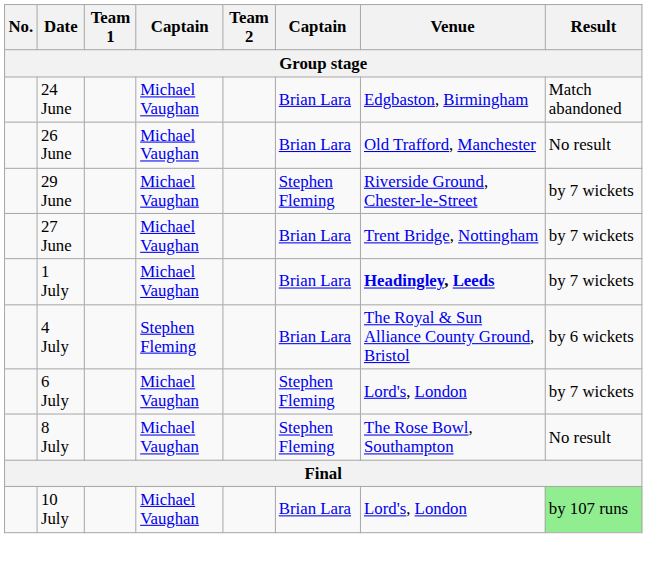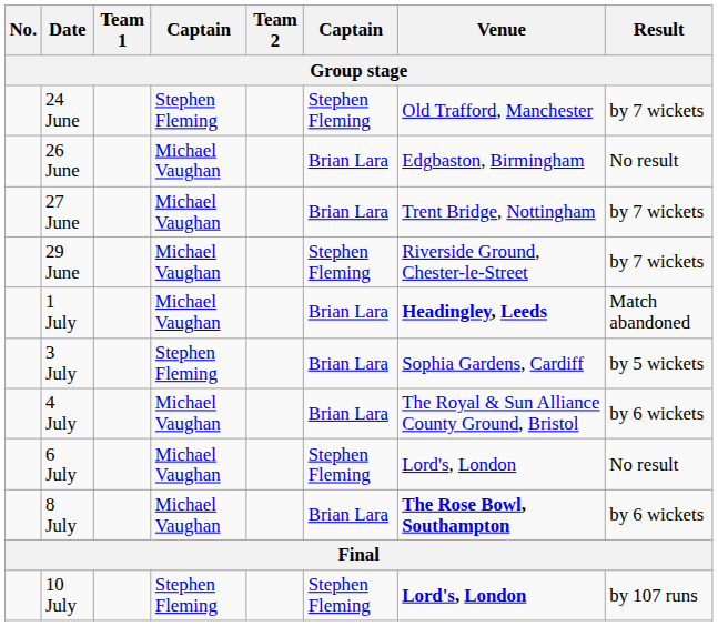24 June | column 4: Michael Vaughan -> Stephen Fleming
24 June | column 6: Brian Lara -> Stephen Fleming
24 June | Venue: Edgbaston, Birmingham -> Old Trafford, Manchester
24 June | Result: Match abandoned -> by 7 wickets
26 June | Venue: Old Trafford, Manchester -> Edgbaston, Birmingham
rows swapped: 27 June <-> 29 June
1 July | Result: by 7 wickets -> Match abandoned
+ row: 3 July | Stephen Fleming | Brian Lara | Sophia Gardens, Cardiff | by 5 wickets
4 July | column 4: Stephen Fleming -> Michael Vaughan
6 July | Result: by 7 wickets -> No result
8 July | column 6: Stephen Fleming -> Brian Lara
8 July | Venue: normal -> bold
8 July | Result: No result -> by 6 wickets
10 July | column 4: Michael Vaughan -> Stephen Fleming
10 July | column 6: Brian Lara -> Stephen Fleming
10 July | Venue: normal -> bold
10 July | Result: lightgreen background -> no background
